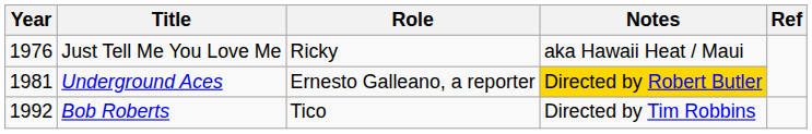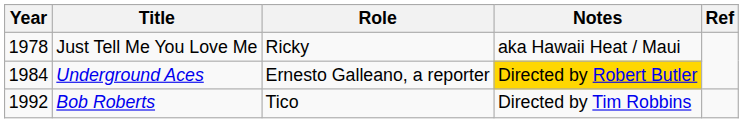Just Tell Me You Love Me | Year: 1976 -> 1978
Underground Aces | Year: 1981 -> 1984
